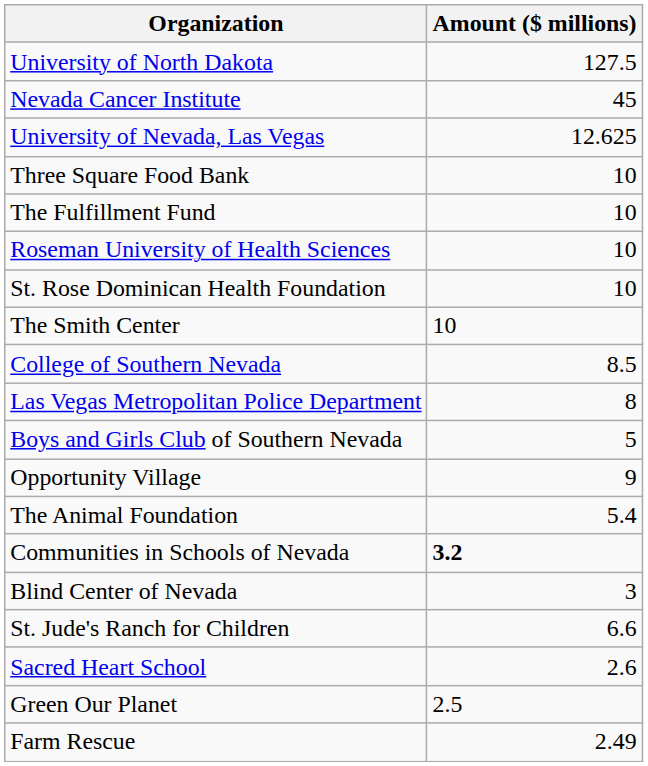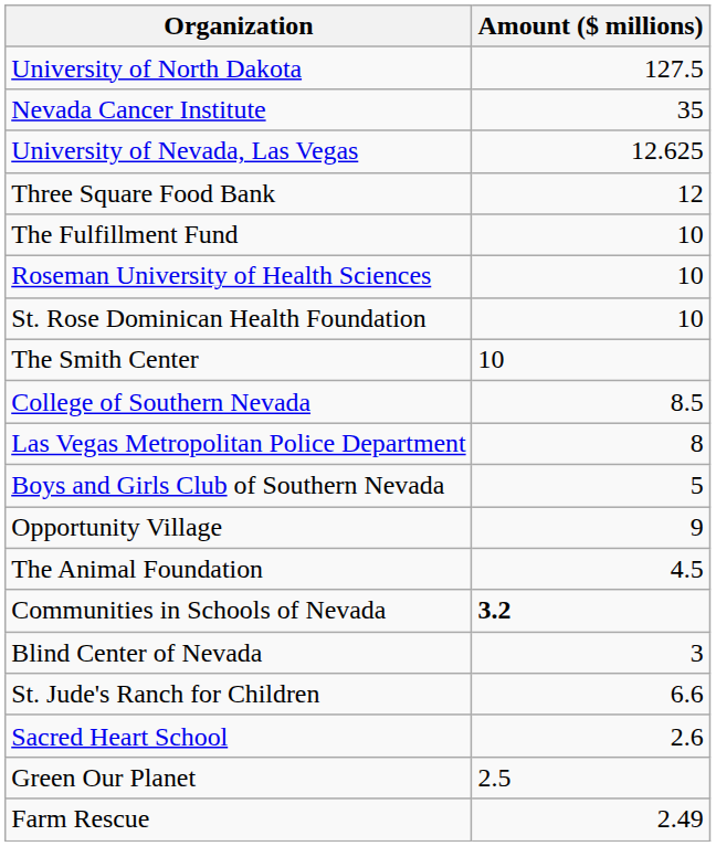Nevada Cancer Institute | Amount ($ millions): 45 -> 35
Three Square Food Bank | Amount ($ millions): 10 -> 12
The Animal Foundation | Amount ($ millions): 5.4 -> 4.5
